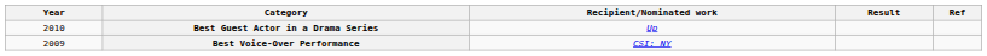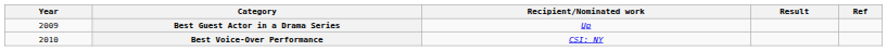Best Guest Actor in a Drama Series | Year: 2010 -> 2009
Best Voice-Over Performance | Year: 2009 -> 2010
